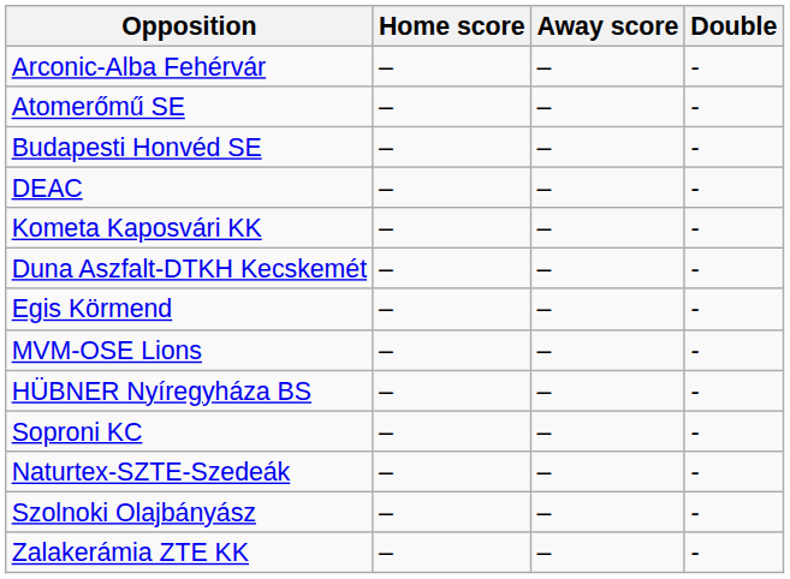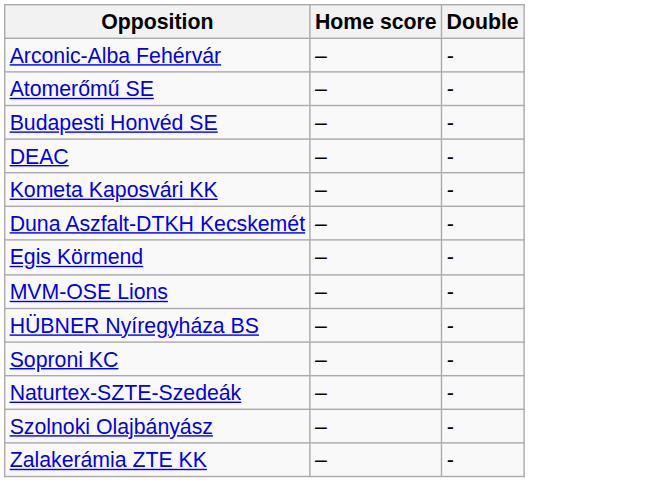- column: Away score | – | – | – | – | – | – | – | – | – | – | – | – | –
